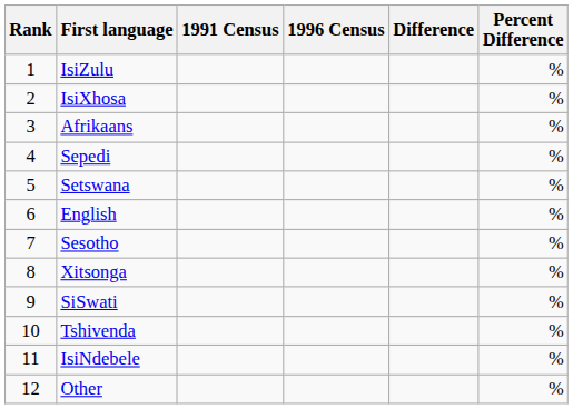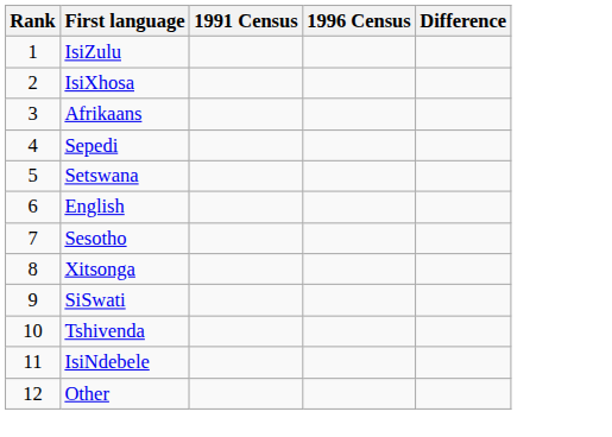- column: Percent Difference | % | % | % | % | % | % | % | % | % | % | % | %
